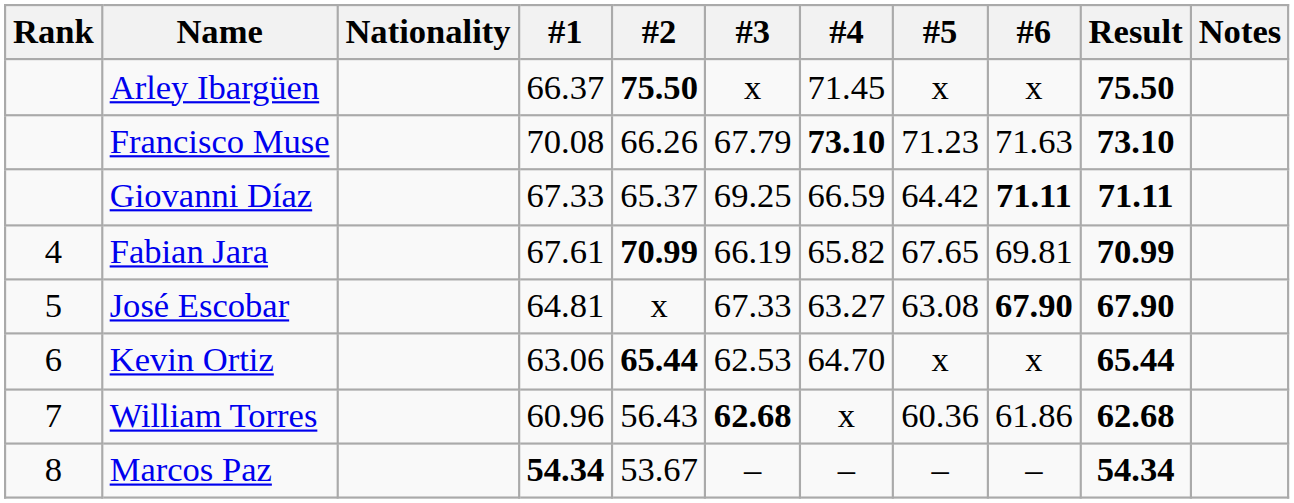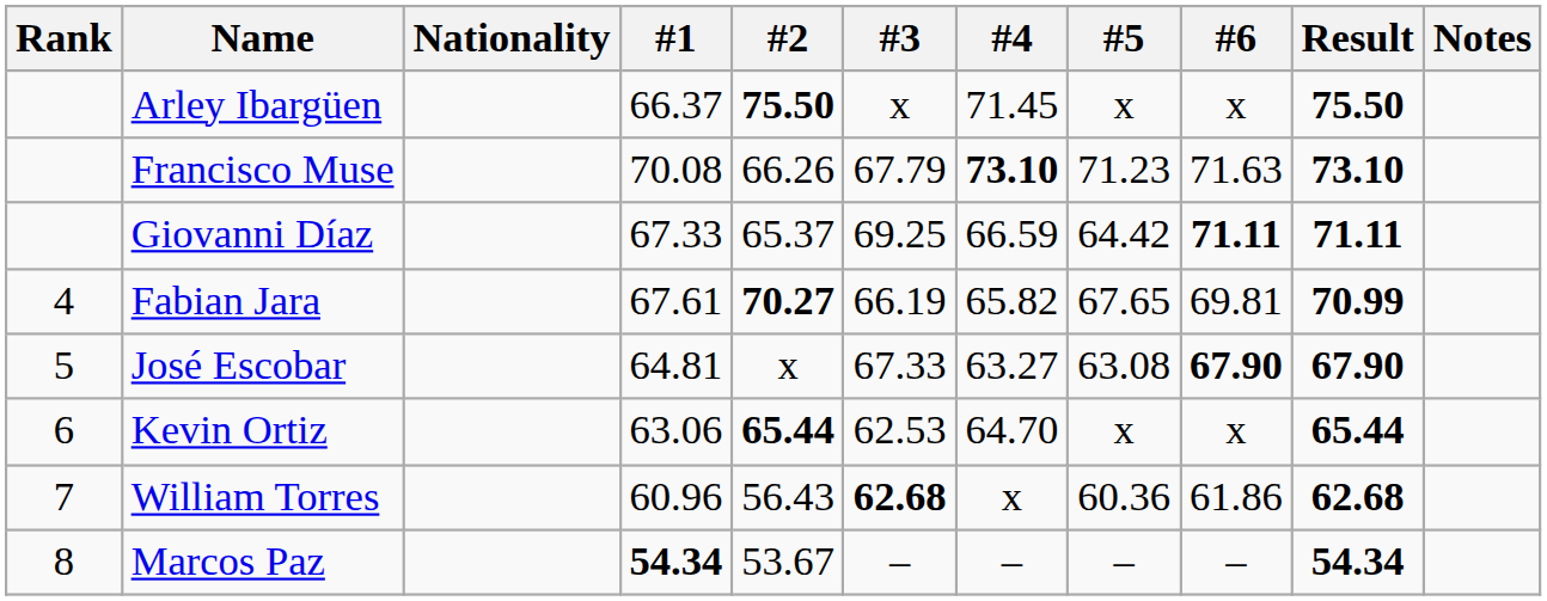Fabian Jara | #2: 70.99 -> 70.27
